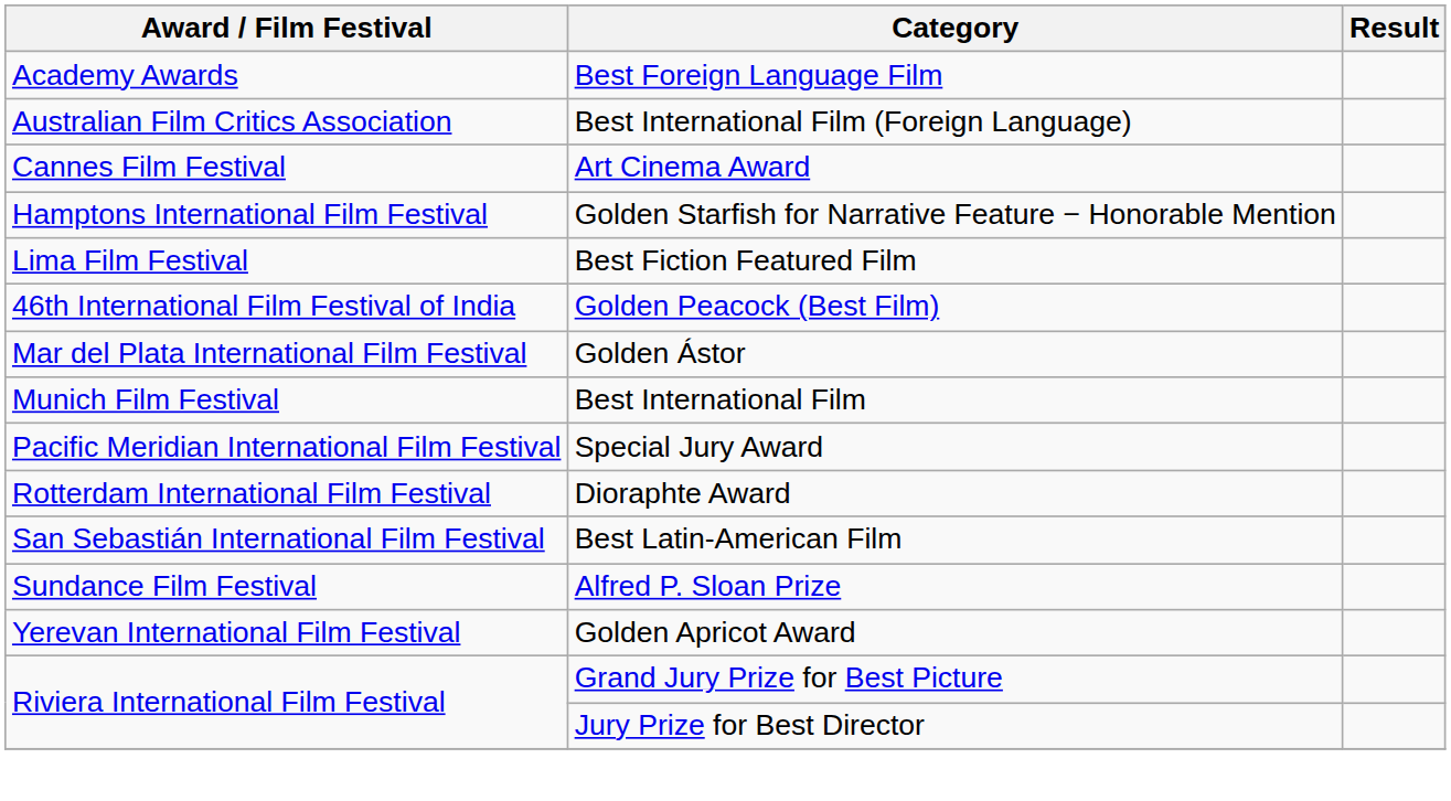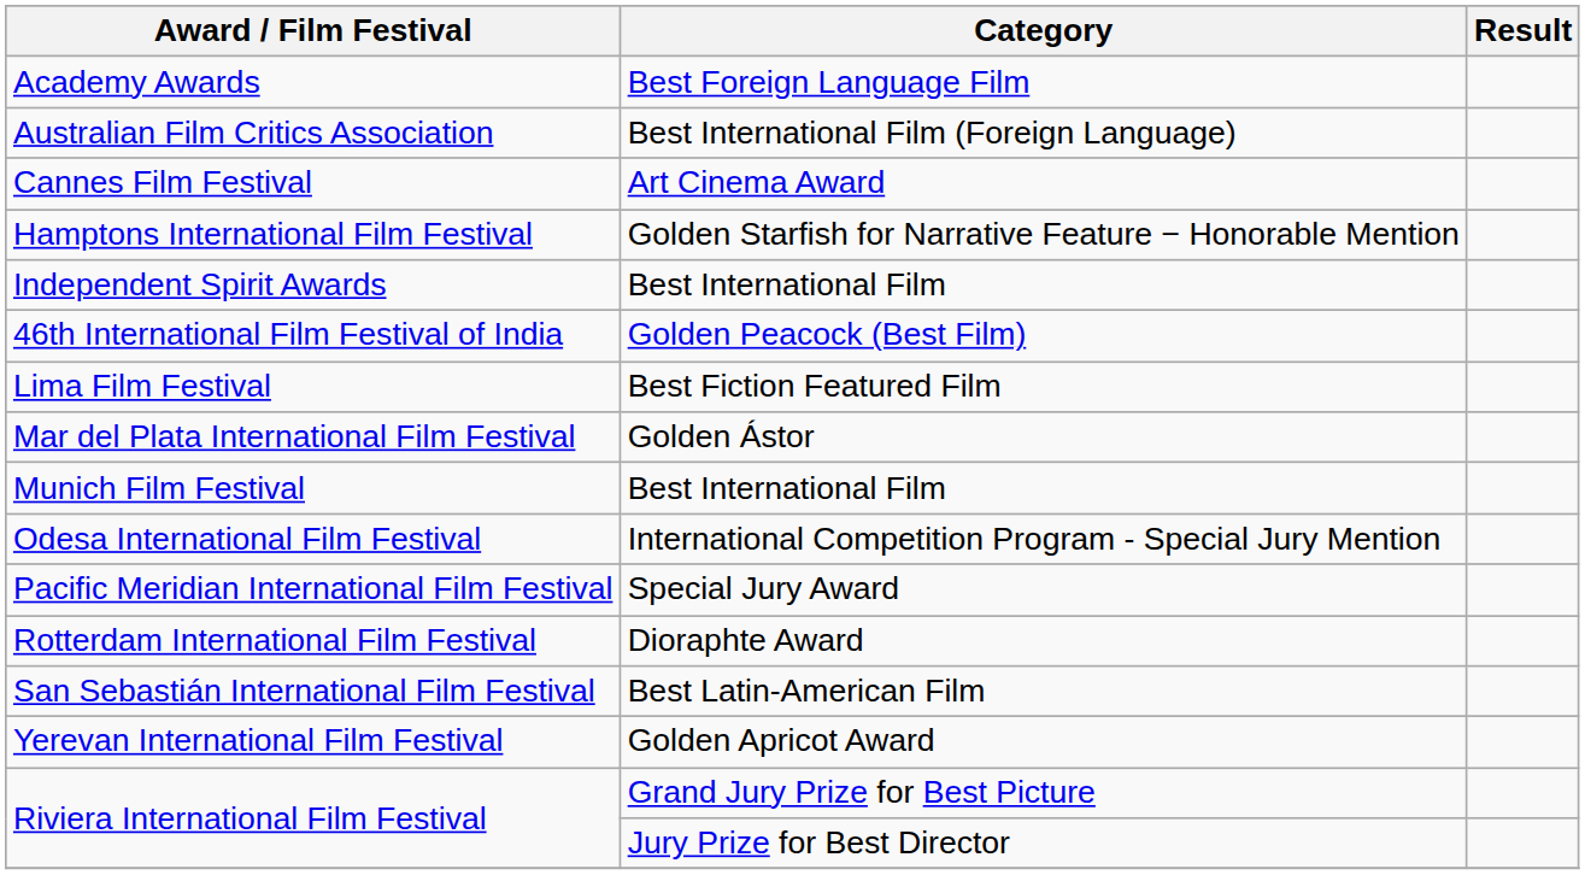+ row: Independent Spirit Awards | Best International Film
rows swapped: 46th International Film Festival of India <-> Lima Film Festival
+ row: Odesa International Film Festival | International Competition Program - Special Jury Mention
- row: Sundance Film Festival | Alfred P. Sloan Prize
